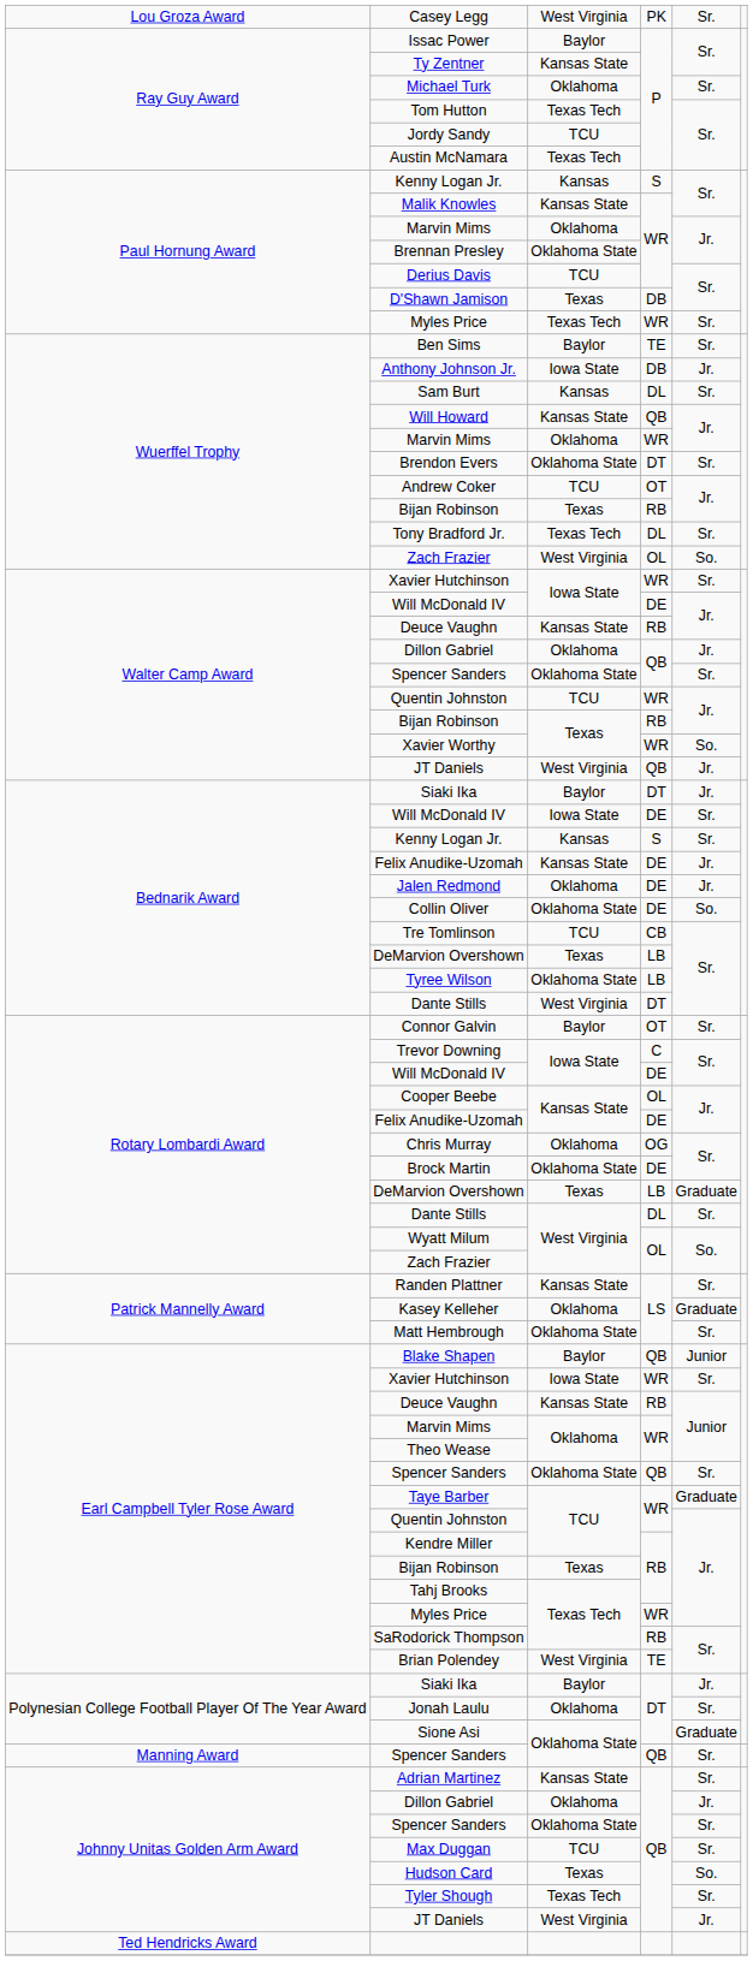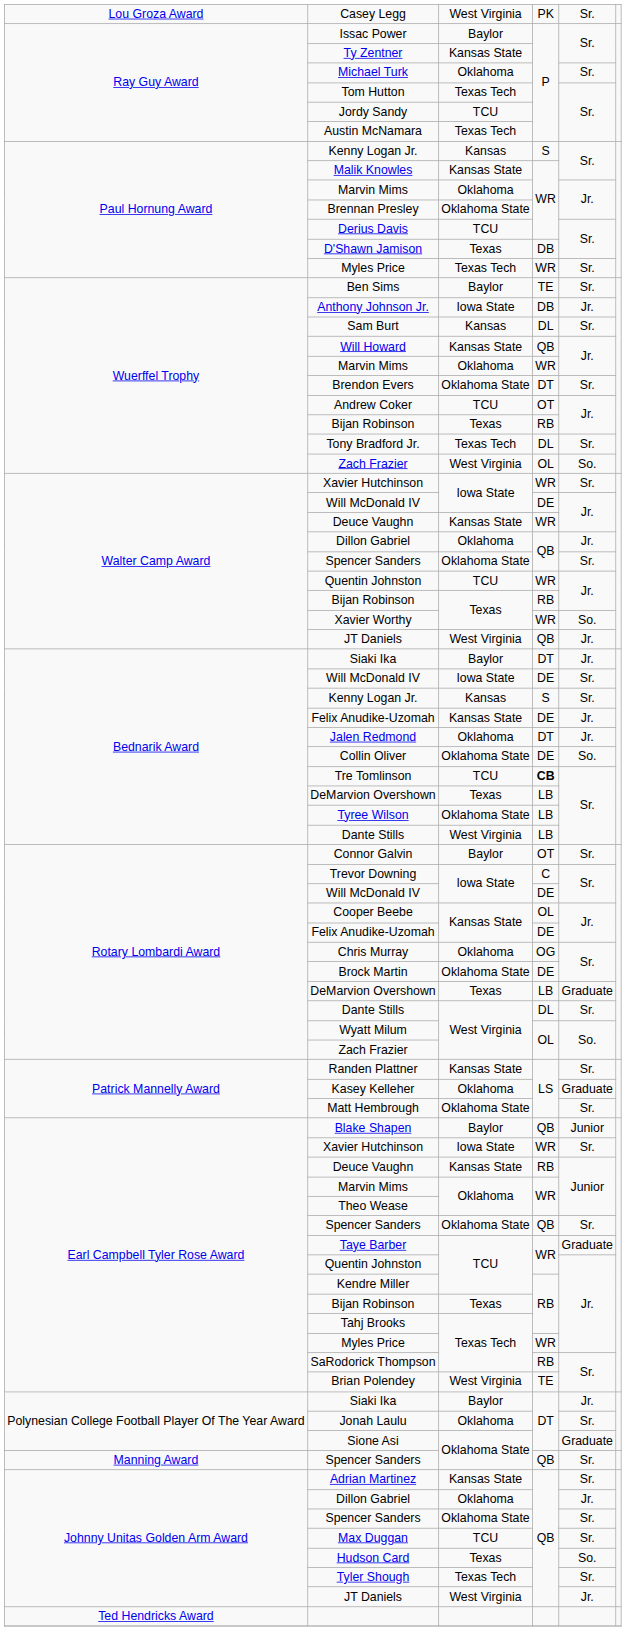Walter Camp Award / Deuce Vaughn | column 4: RB -> WR
Jalen Redmond | column 4: DE -> DT
Tre Tomlinson | column 4: normal -> bold
Bednarik Award / Dante Stills | column 4: DT -> LB
